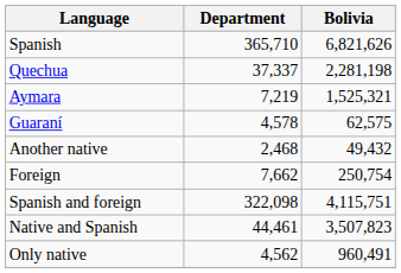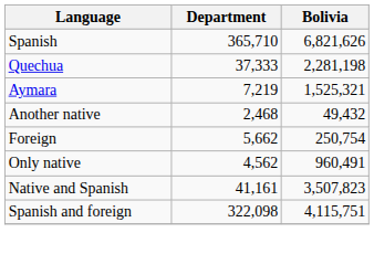Quechua | Department: 37,337 -> 37,333
- row: Guaraní | 4,578 | 62,575
Foreign | Department: 7,662 -> 5,662
rows swapped: Only native <-> Spanish and foreign
Native and Spanish | Department: 44,461 -> 41,161
